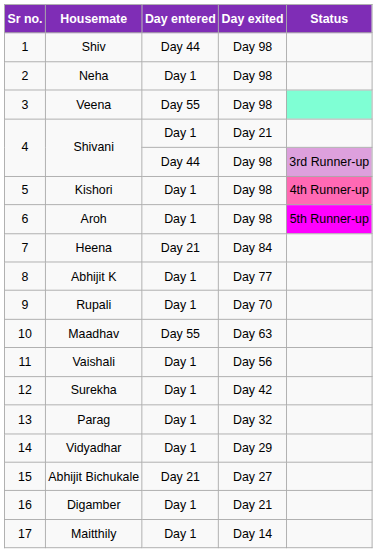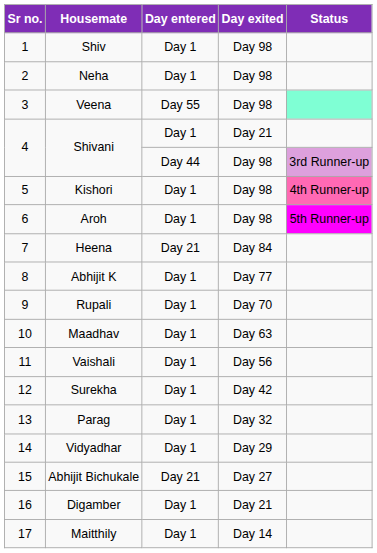Shiv | Day entered: Day 44 -> Day 1
Maadhav | Day entered: Day 55 -> Day 1
